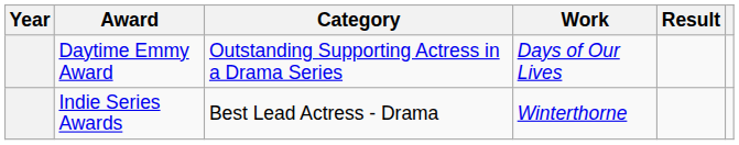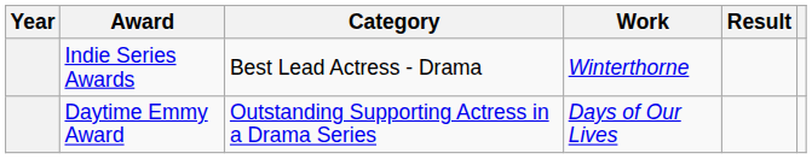rows swapped: Indie Series Awards <-> Daytime Emmy Award
